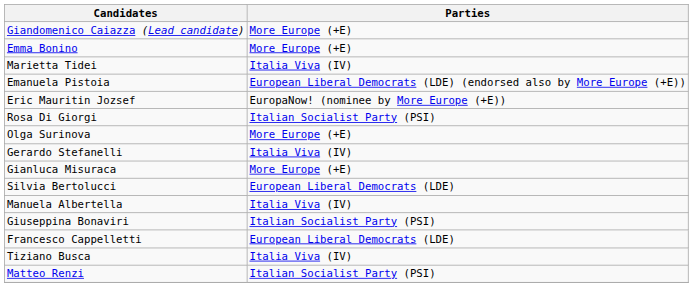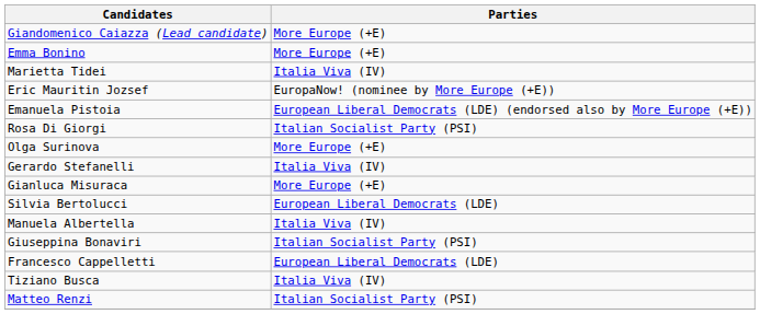rows swapped: Eric Mauritin Jozsef <-> Emanuela Pistoia
